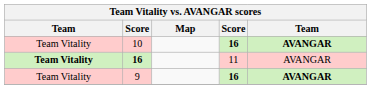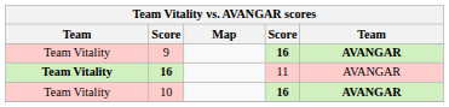rows swapped: 9 <-> 10
